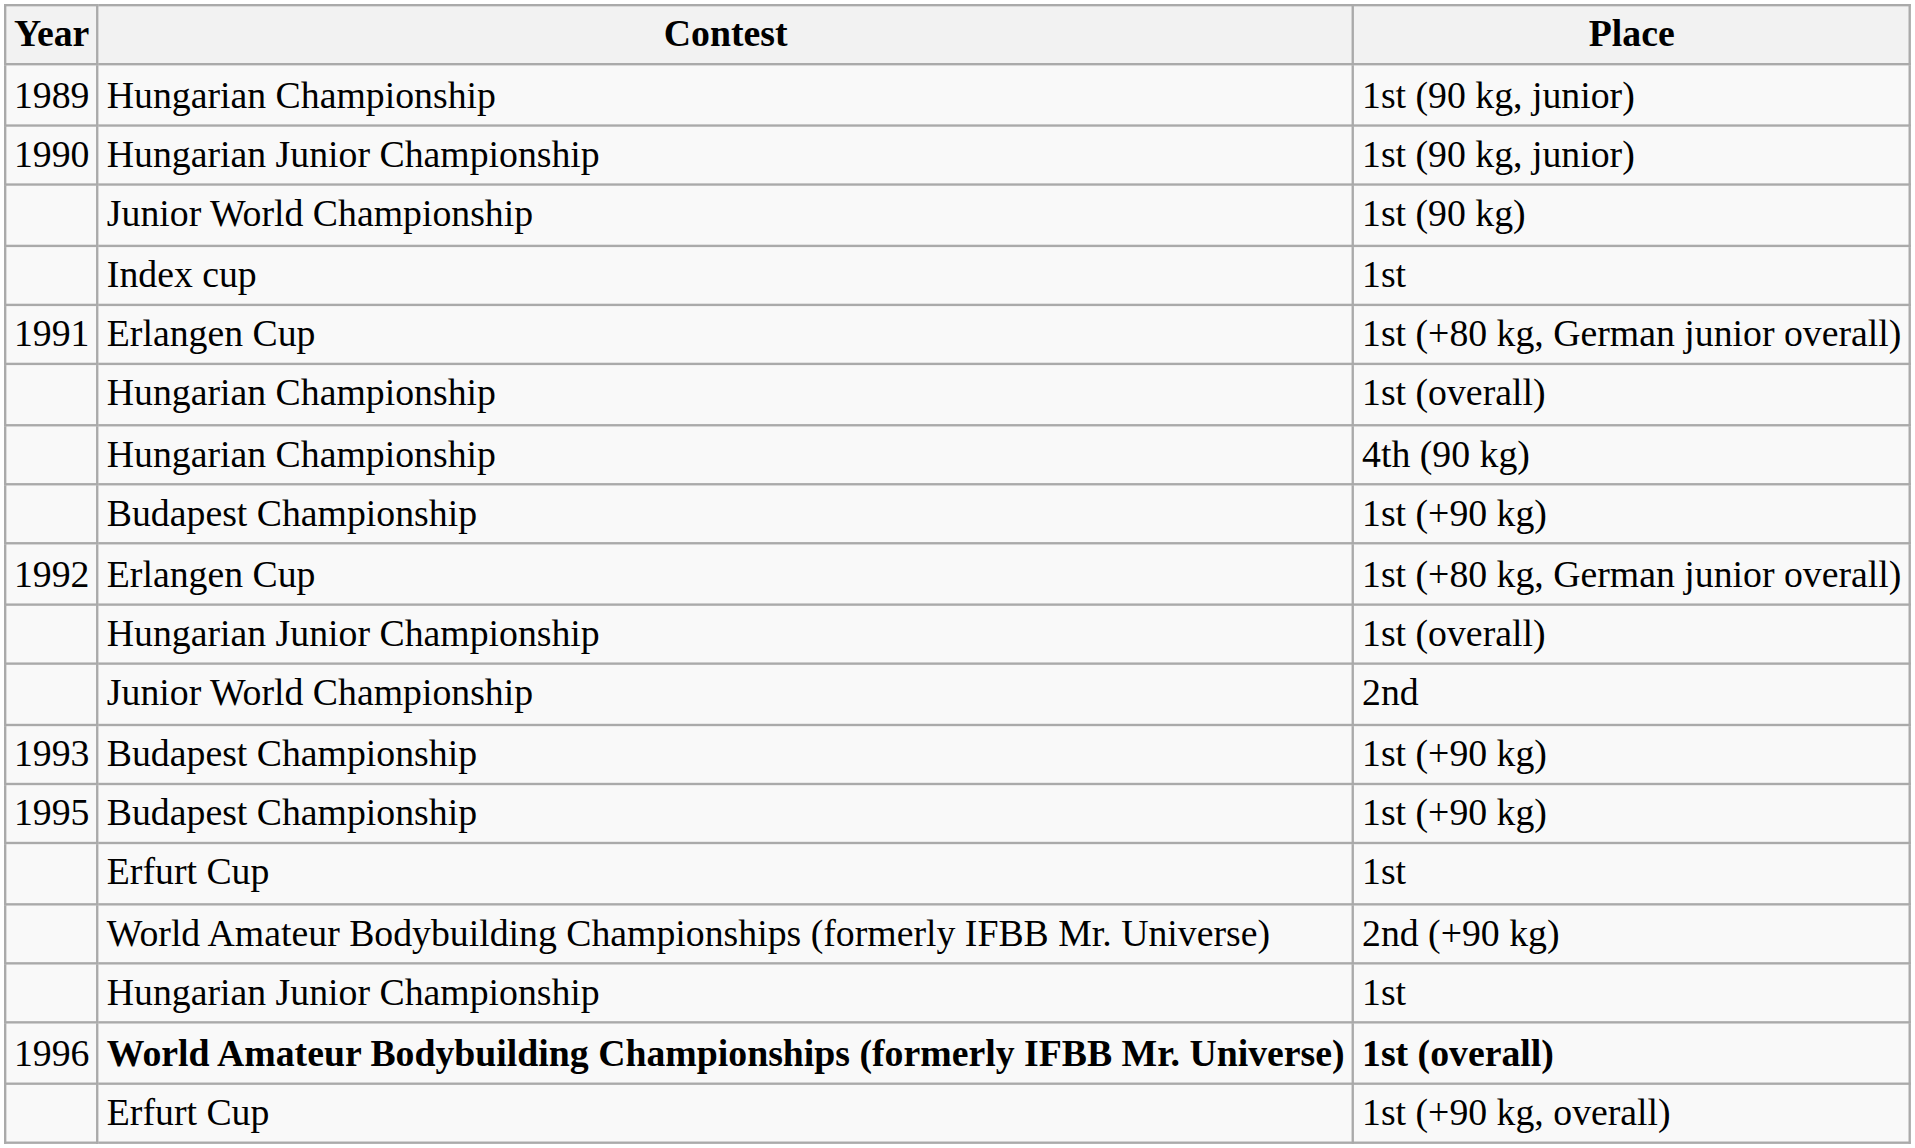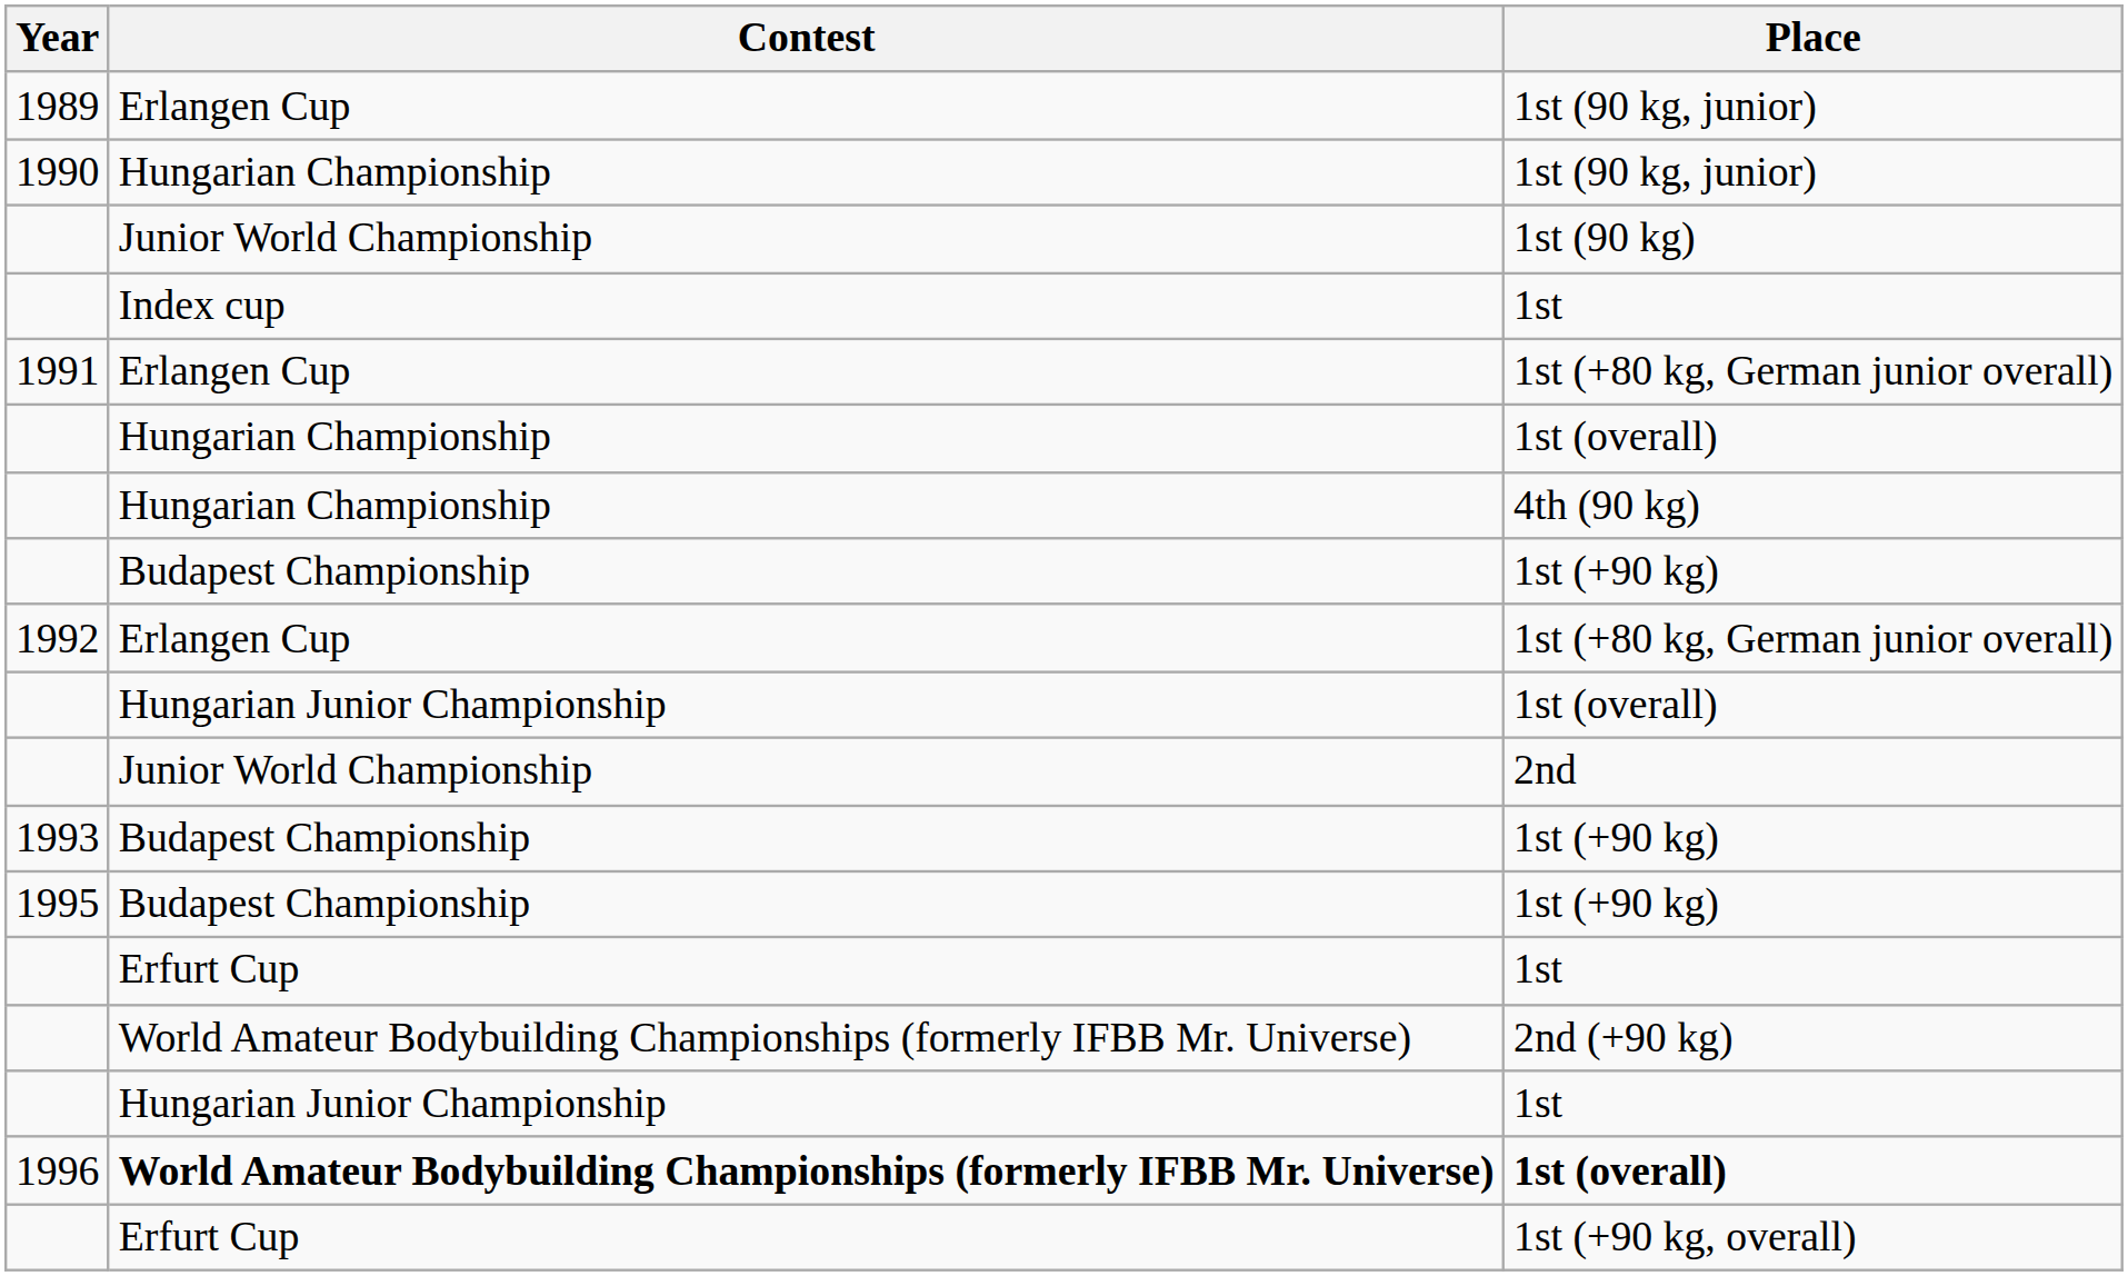1989 / 1st (90 kg, junior) | Contest: Hungarian Championship -> Erlangen Cup
1990 / 1st (90 kg, junior) | Contest: Hungarian Junior Championship -> Hungarian Championship
